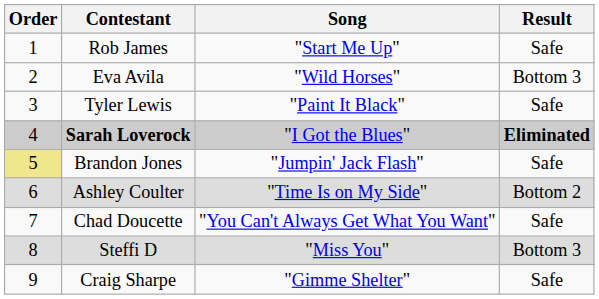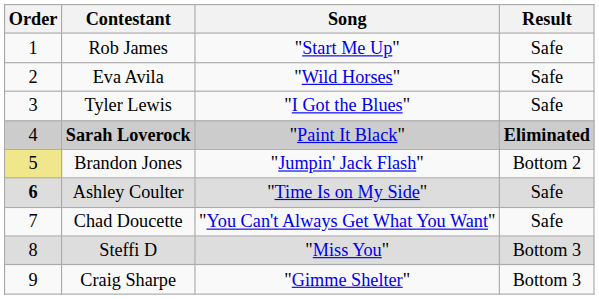Eva Avila | Result: Bottom 3 -> Safe
Tyler Lewis | Song: "Paint It Black" -> "I Got the Blues"
Sarah Loverock | Song: "I Got the Blues" -> "Paint It Black"
Brandon Jones | Result: Safe -> Bottom 2
Ashley Coulter | Order: normal -> bold
Ashley Coulter | Result: Bottom 2 -> Safe
Craig Sharpe | Result: Safe -> Bottom 3
